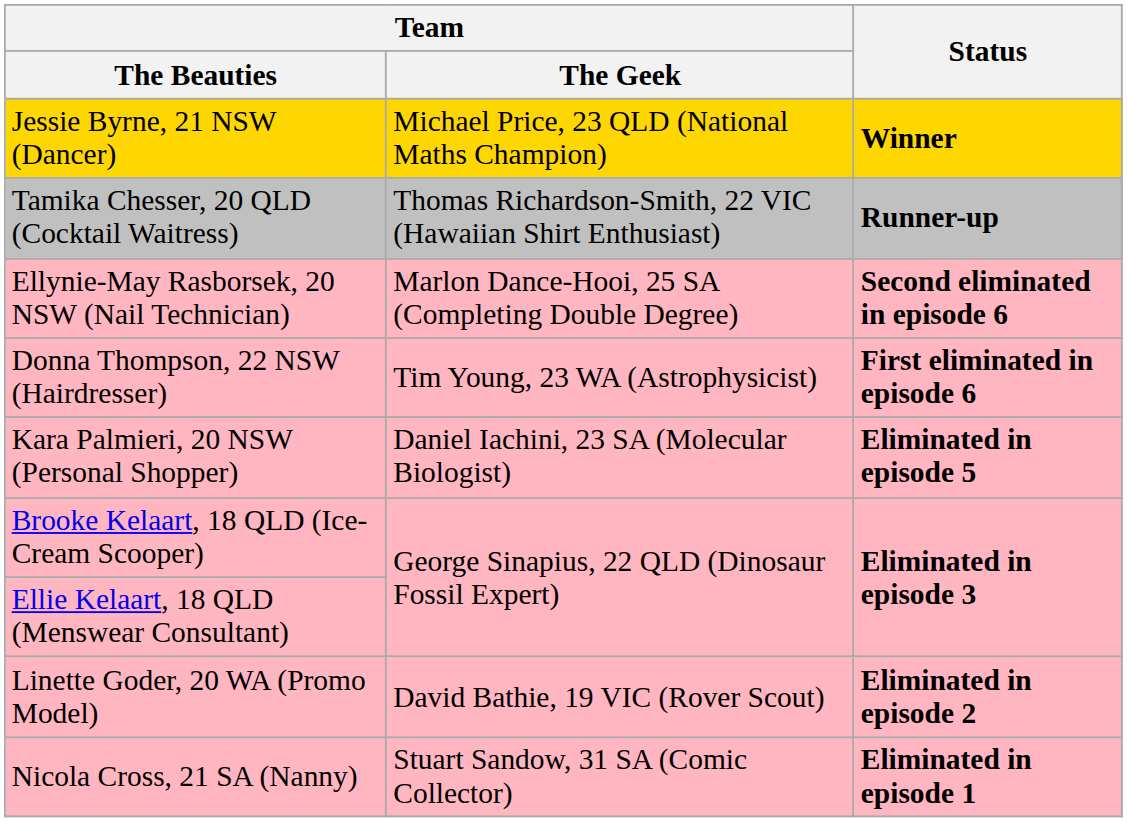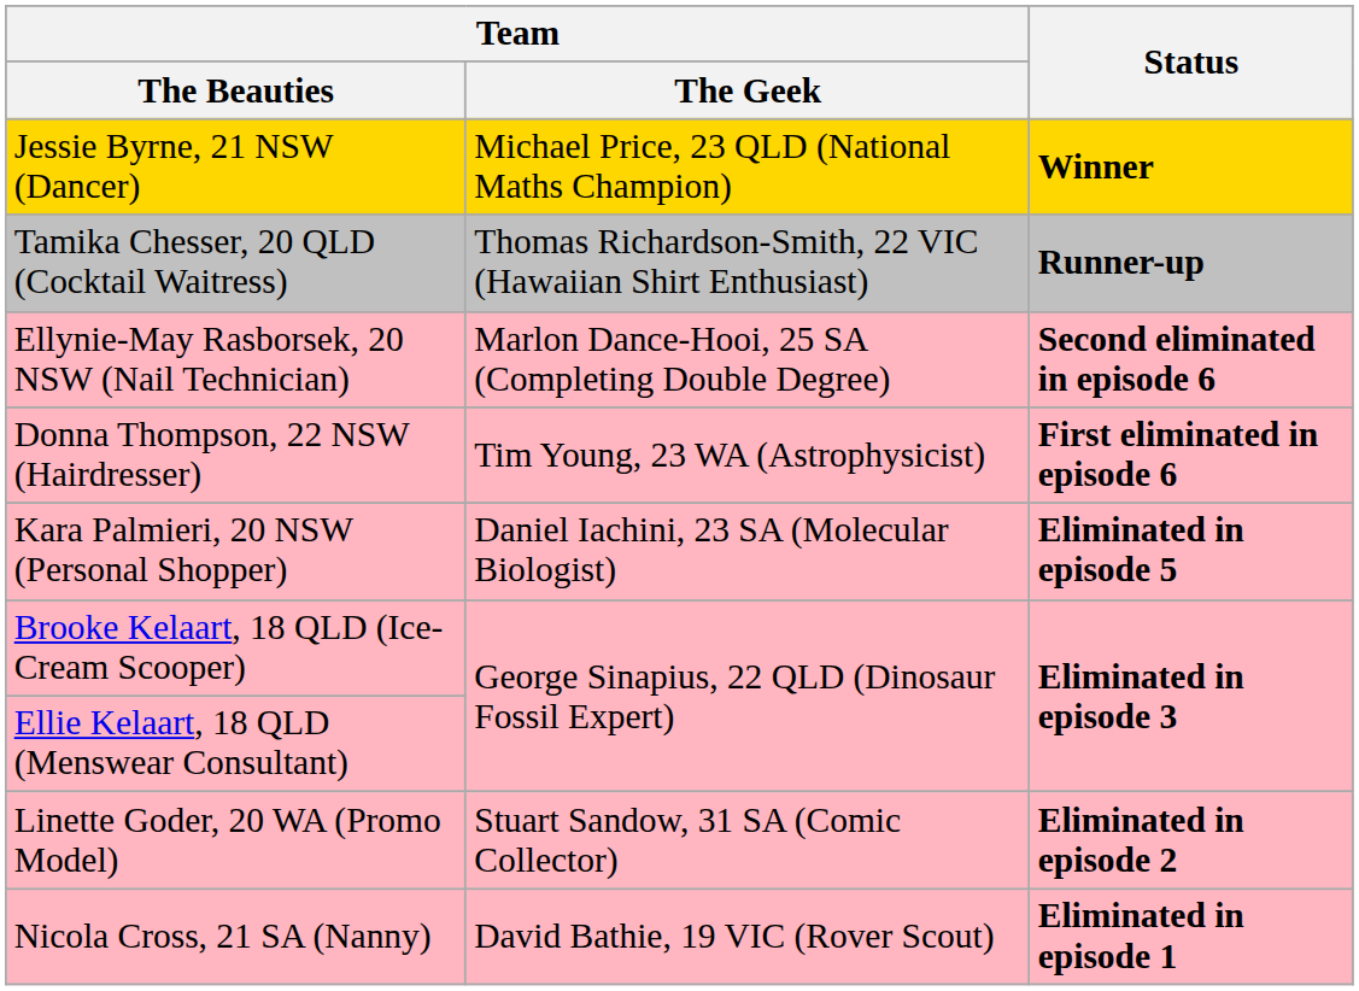Linette Goder, 20 WA (Promo Model) | Team / The Geek: David Bathie, 19 VIC (Rover Scout) -> Stuart Sandow, 31 SA (Comic Collector)
Nicola Cross, 21 SA (Nanny) | Team / The Geek: Stuart Sandow, 31 SA (Comic Collector) -> David Bathie, 19 VIC (Rover Scout)
